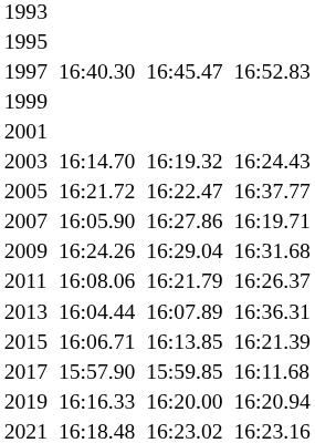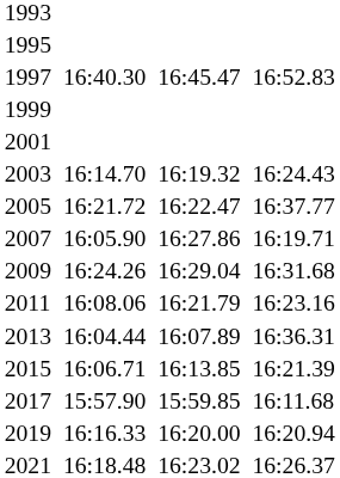2011 | column 7: 16:26.37 -> 16:23.16
2021 | column 7: 16:23.16 -> 16:26.37
